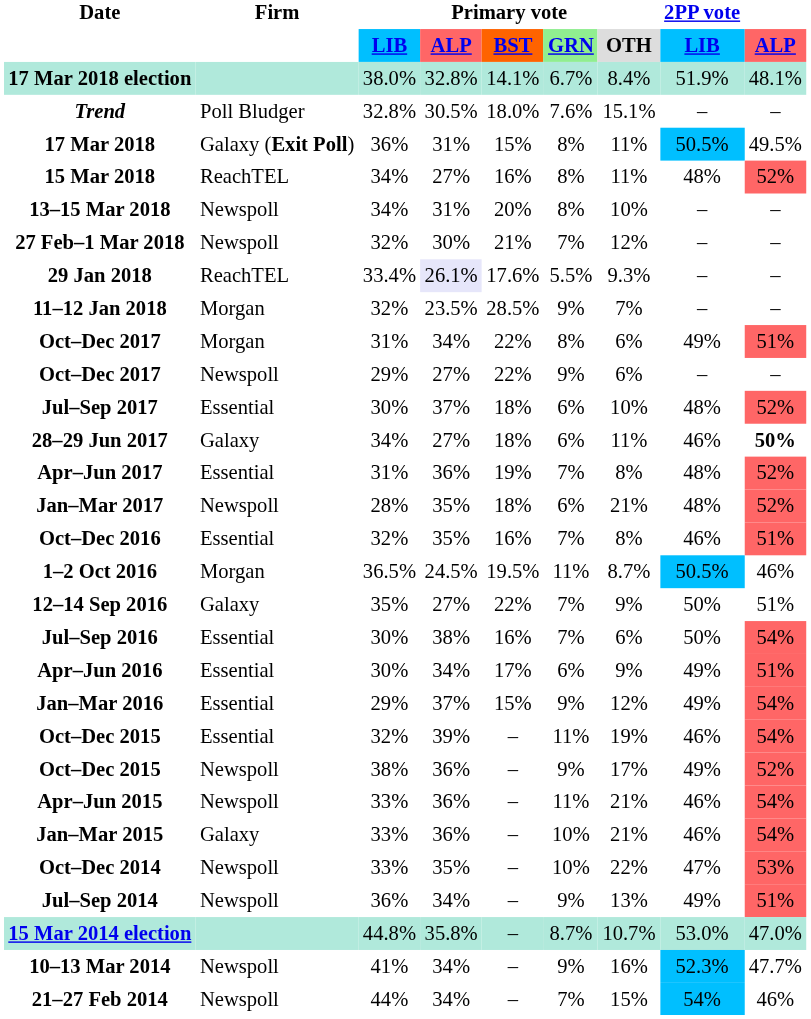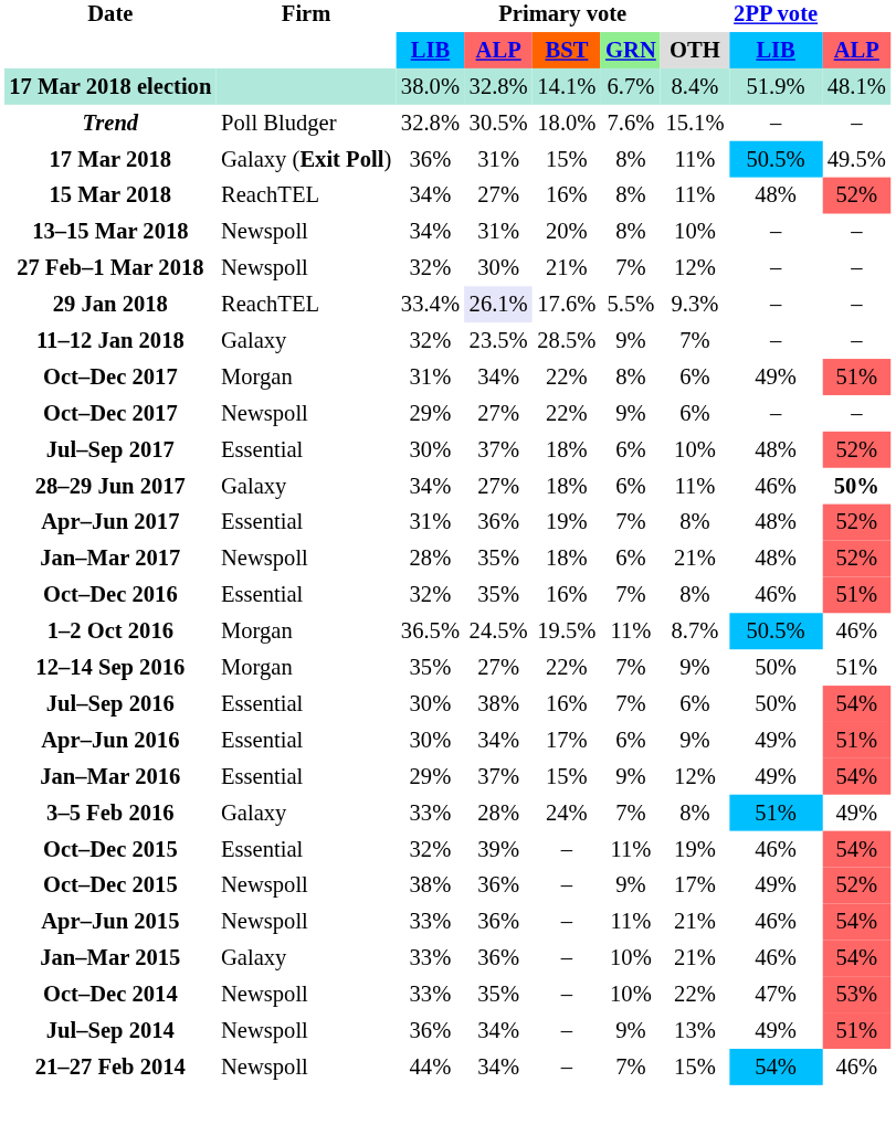11–12 Jan 2018 | column 2: Morgan -> Galaxy
12–14 Sep 2016 | column 2: Galaxy -> Morgan
+ row: 3–5 Feb 2016 | Galaxy | 33% | 28% | 24% | 7% | 8% | 51% | 49%
- row: 15 Mar 2014 election | 44.8% | 35.8% | – | 8.7% | 10.7% | 53.0% | 47.0%
- row: 10–13 Mar 2014 | Newspoll | 41% | 34% | – | 9% | 16% | 52.3% | 47.7%
